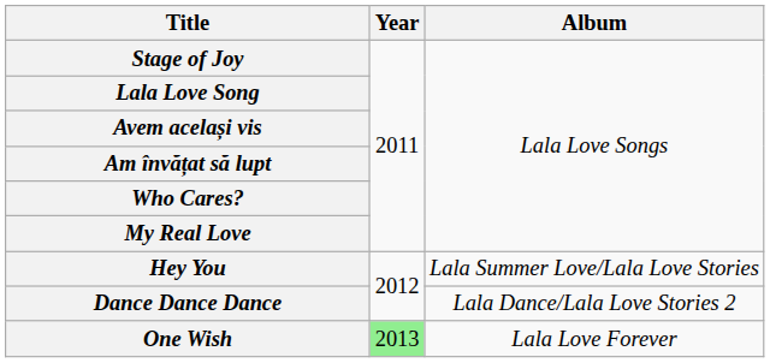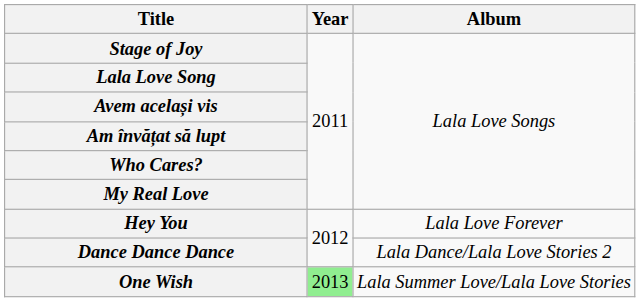Hey You | Album: Lala Summer Love/Lala Love Stories -> Lala Love Forever
One Wish | Album: Lala Love Forever -> Lala Summer Love/Lala Love Stories
